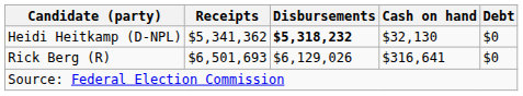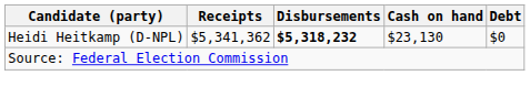Heidi Heitkamp (D-NPL) | Cash on hand: $32,130 -> $23,130
- row: Rick Berg (R) | $6,501,693 | $6,129,026 | $316,641 | $0
